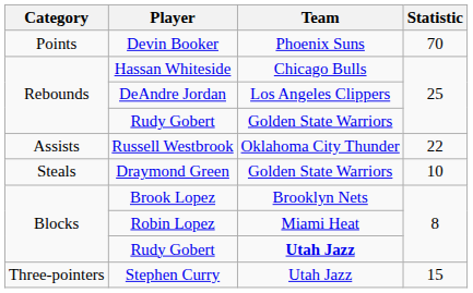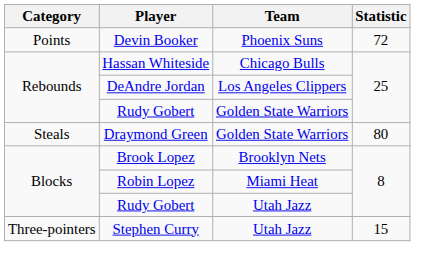Devin Booker | Statistic: 70 -> 72
- row: Assists | Russell Westbrook | Oklahoma City Thunder | 22
Draymond Green | Statistic: 10 -> 80
Blocks / Rudy Gobert | Team: bold -> normal
